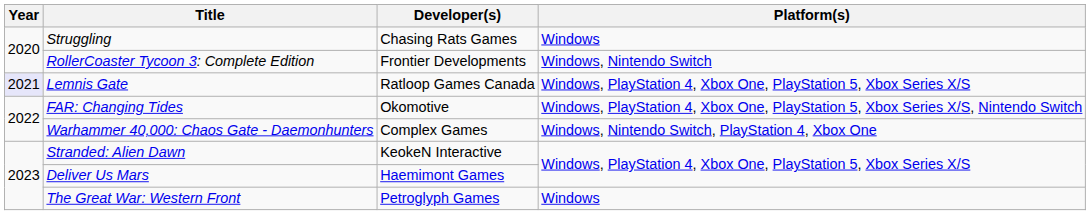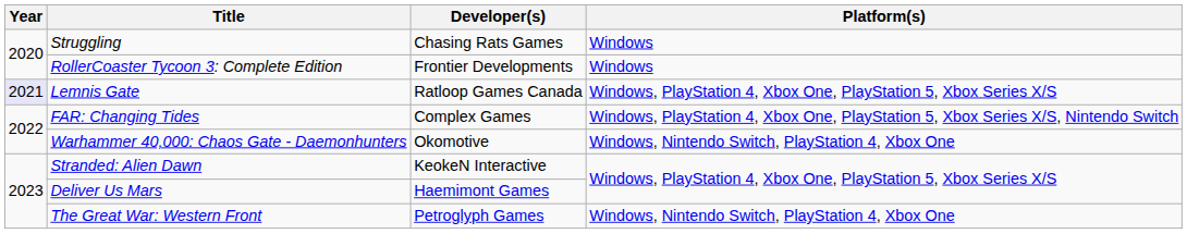RollerCoaster Tycoon 3: Complete Edition | Platform(s): Windows, Nintendo Switch -> Windows
FAR: Changing Tides | Developer(s): Okomotive -> Complex Games
Warhammer 40,000: Chaos Gate - Daemonhunters | Developer(s): Complex Games -> Okomotive
The Great War: Western Front | Platform(s): Windows -> Windows, Nintendo Switch, PlayStation 4, Xbox One
